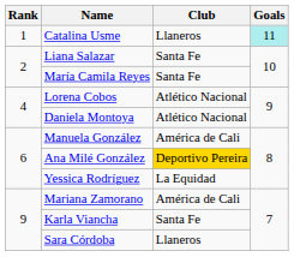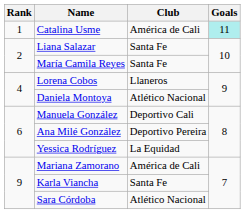Catalina Usme | Club: Llaneros -> América de Cali
Lorena Cobos | Club: Atlético Nacional -> Llaneros
Manuela González | Club: América de Cali -> Deportivo Cali
Ana Milé González | Club: gold background -> no background
Sara Córdoba | Club: Llaneros -> Atlético Nacional
